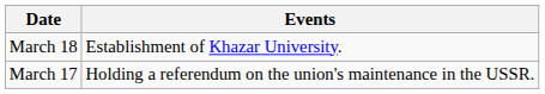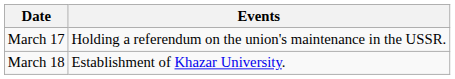rows swapped: March 18 <-> March 17
